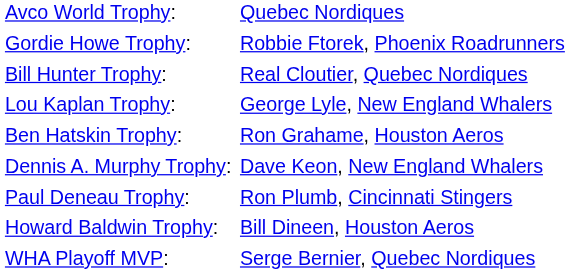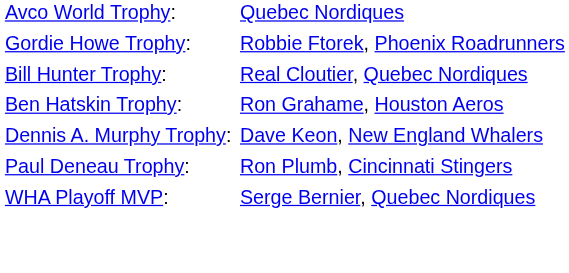- row: Lou Kaplan Trophy: | George Lyle, New England Whalers
- row: Howard Baldwin Trophy: | Bill Dineen, Houston Aeros
